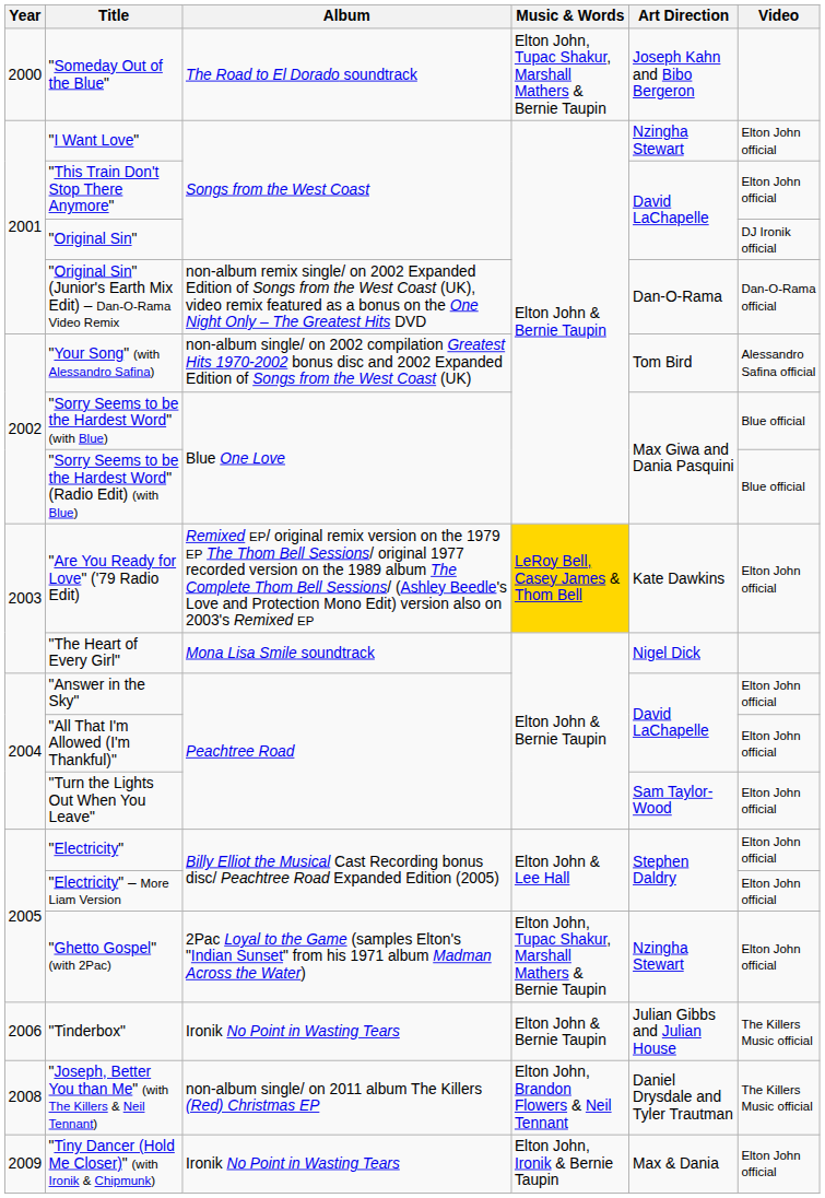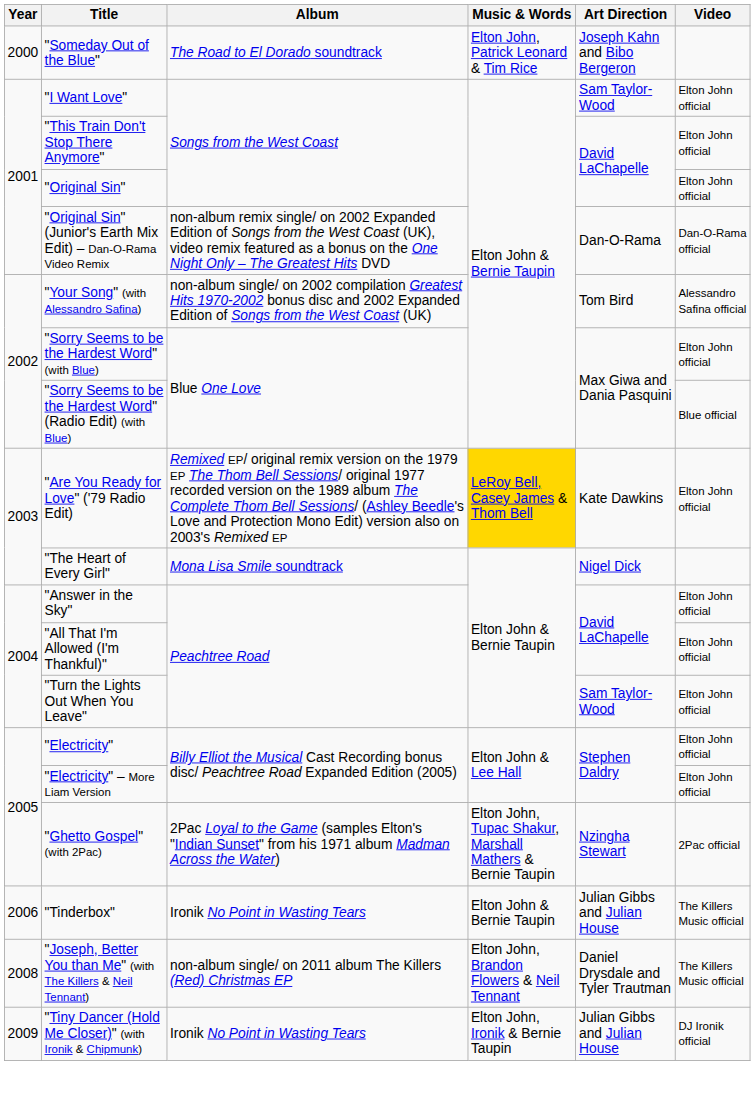"Someday Out of the Blue" | Music & Words: Elton John, Tupac Shakur, Marshall Mathers & Bernie Taupin -> Elton John, Patrick Leonard & Tim Rice
"I Want Love" | Art Direction: Nzingha Stewart -> Sam Taylor-Wood
"Original Sin" | Video: DJ Ironik official -> Elton John official
"Sorry Seems to be the Hardest Word" (with Blue) | Video: Blue official -> Elton John official
"Ghetto Gospel" (with 2Pac) | Video: Elton John official -> 2Pac official
"Tiny Dancer (Hold Me Closer)" (with Ironik & Chipmunk) | Art Direction: Max & Dania -> Julian Gibbs and Julian House
"Tiny Dancer (Hold Me Closer)" (with Ironik & Chipmunk) | Video: Elton John official -> DJ Ironik official
